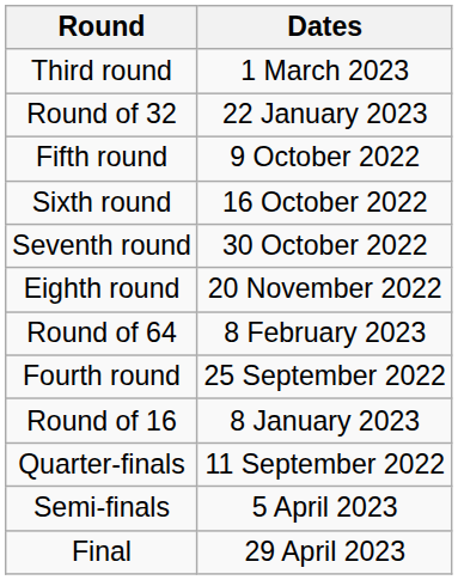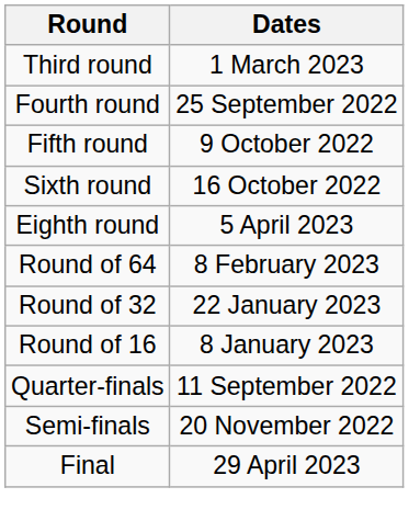rows swapped: Fourth round <-> Round of 32
- row: Seventh round | 30 October 2022
Eighth round | Dates: 20 November 2022 -> 5 April 2023
Semi-finals | Dates: 5 April 2023 -> 20 November 2022
